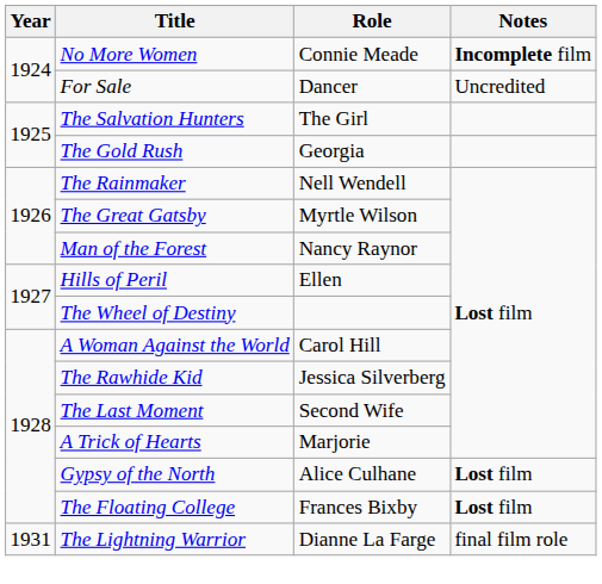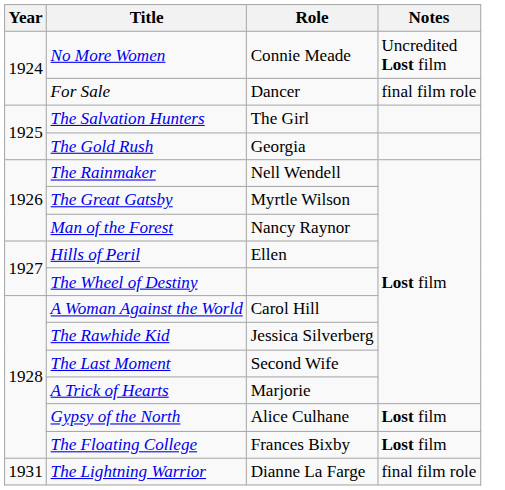No More Women | Notes: Incomplete film -> Uncredited Lost film
For Sale | Notes: Uncredited -> final film role
